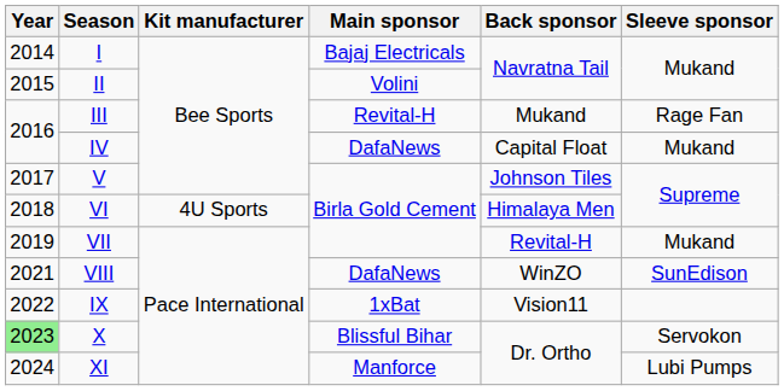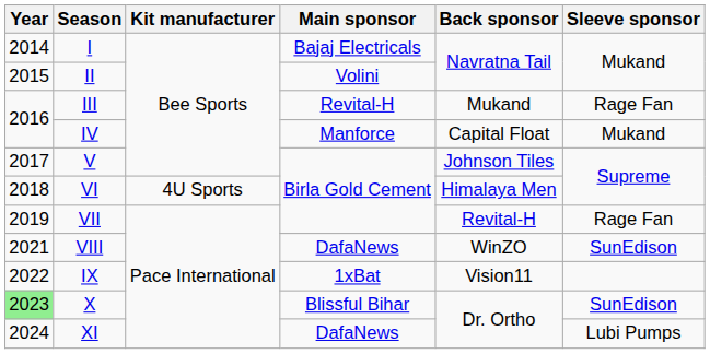IV | Main sponsor: DafaNews -> Manforce
VII | Sleeve sponsor: Mukand -> Rage Fan
X | Sleeve sponsor: Servokon -> SunEdison
XI | Main sponsor: Manforce -> DafaNews
